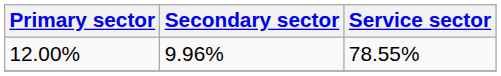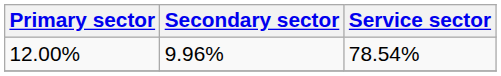12.00% | Service sector: 78.55% -> 78.54%
